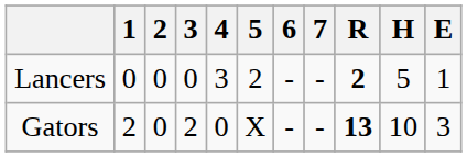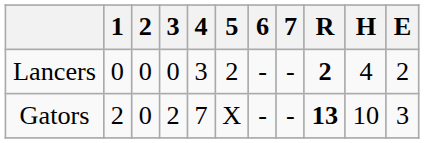Lancers | H: 5 -> 4
Lancers | E: 1 -> 2
Gators | 4: 0 -> 7
